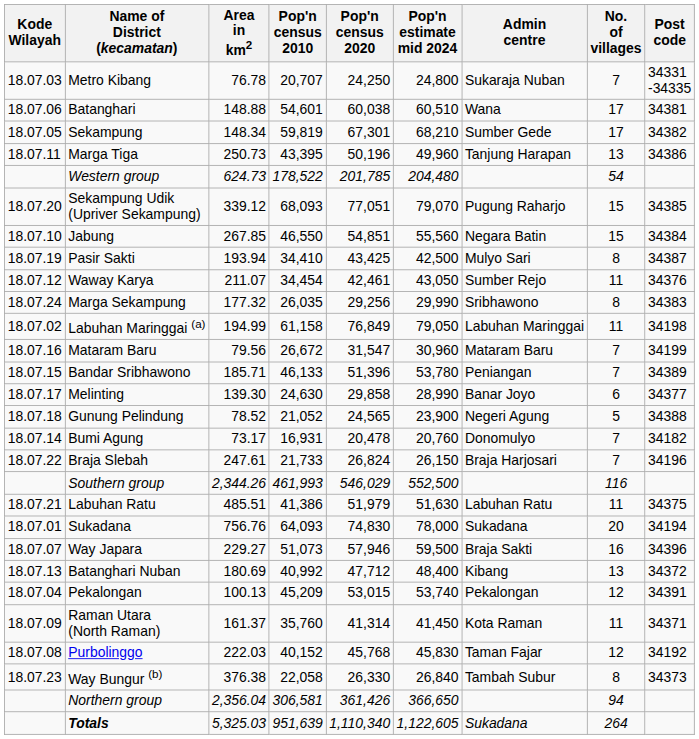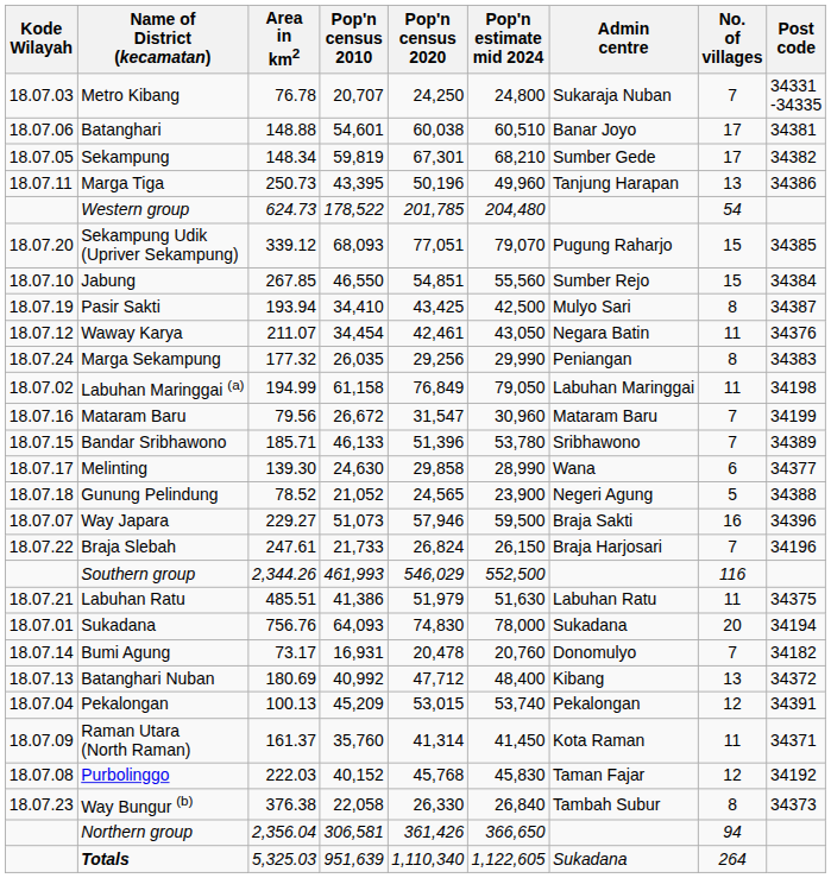Batanghari | Admin centre: Wana -> Banar Joyo
Jabung | Admin centre: Negara Batin -> Sumber Rejo
Waway Karya | Admin centre: Sumber Rejo -> Negara Batin
Marga Sekampung | Admin centre: Sribhawono -> Peniangan
Bandar Sribhawono | Admin centre: Peniangan -> Sribhawono
Melinting | Admin centre: Banar Joyo -> Wana
rows swapped: Way Japara <-> Bumi Agung
